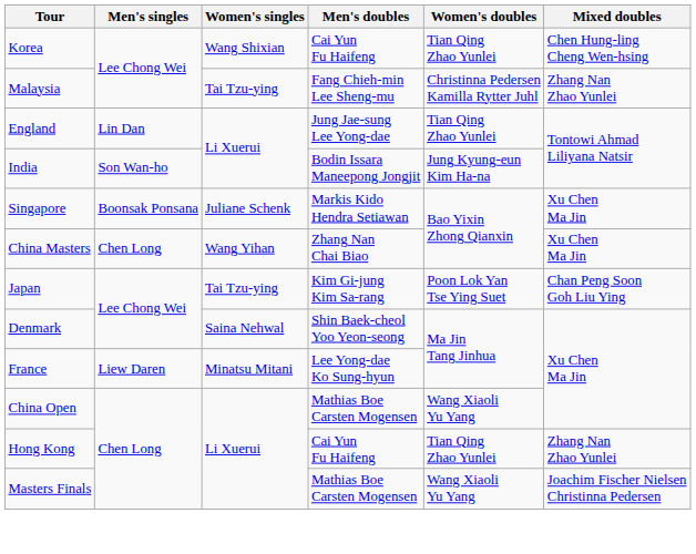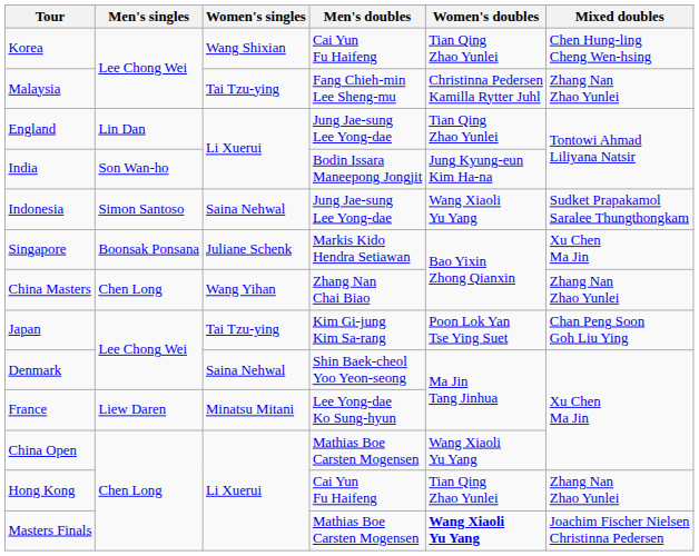+ row: Indonesia | Simon Santoso | Saina Nehwal | Jung Jae-sung Lee Yong-dae | Wang Xiaoli Yu Yang | Sudket Prapakamol Saralee Thungthongkam
China Masters | Mixed doubles: Xu Chen Ma Jin -> Zhang Nan Zhao Yunlei
Masters Finals | Women's doubles: normal -> bold
